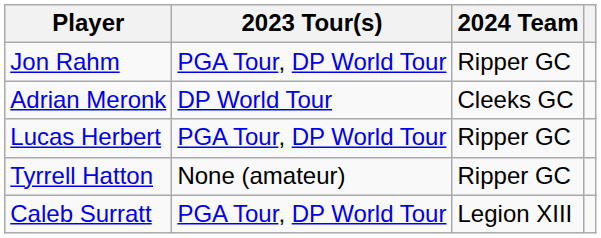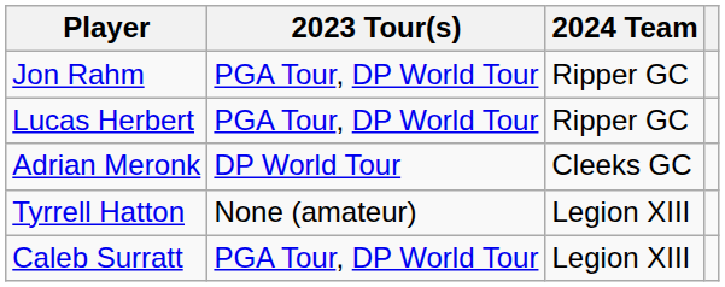rows swapped: Lucas Herbert <-> Adrian Meronk
Tyrrell Hatton | 2024 Team: Ripper GC -> Legion XIII
